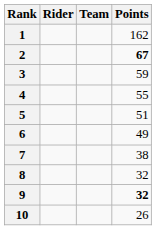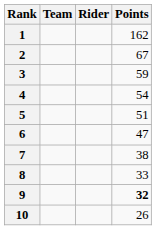columns swapped: Rider <-> Team
2 | Points: bold -> normal
4 | Points: 55 -> 54
6 | Points: 49 -> 47
8 | Points: 32 -> 33
